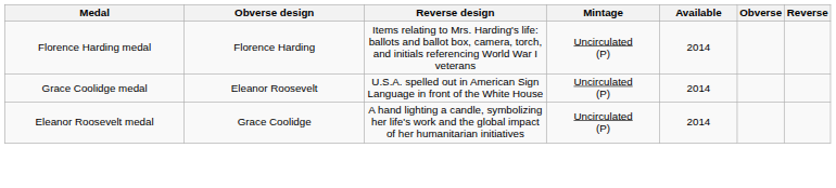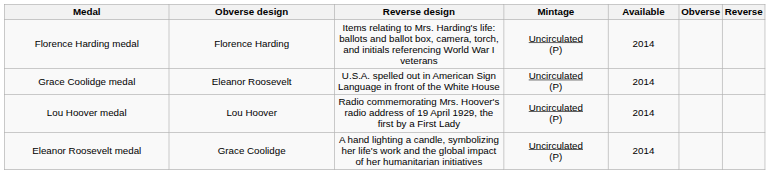+ row: Lou Hoover medal | Lou Hoover | Radio commemorating Mrs. Hoover's radio address of 19 April 1929, the first by a First Lady | Uncirculated (P) | 2014
